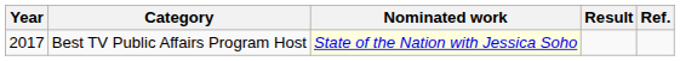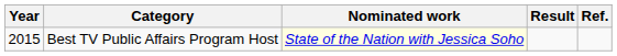Best TV Public Affairs Program Host | Year: 2017 -> 2015
